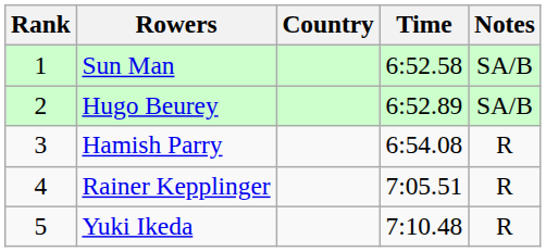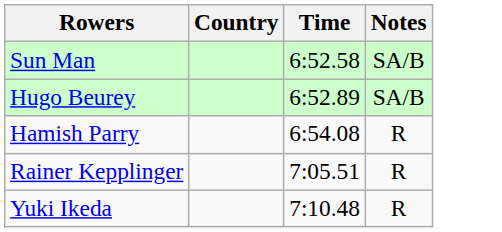- column: Rank | 1 | 2 | 3 | 4 | 5
